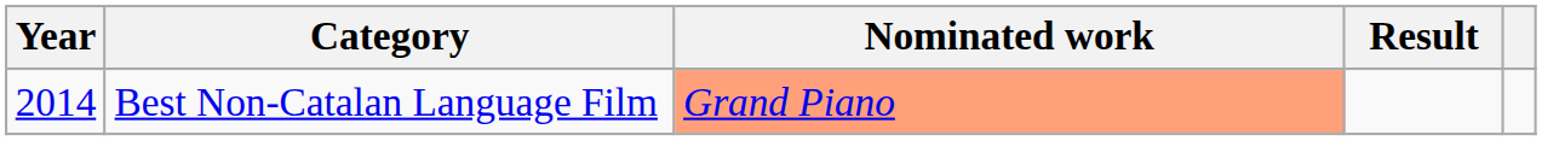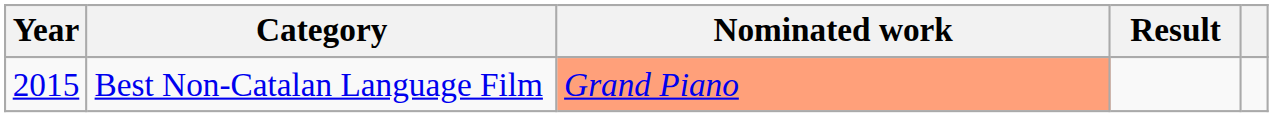Best Non-Catalan Language Film | Year: 2014 -> 2015
